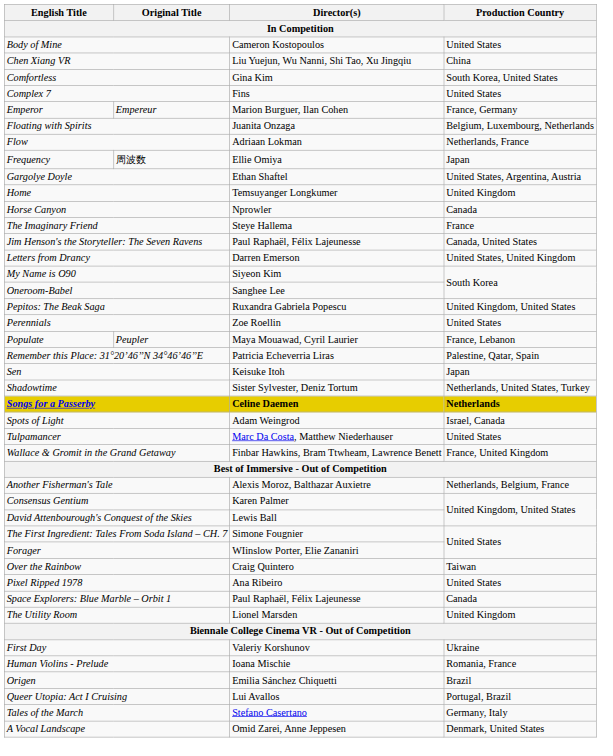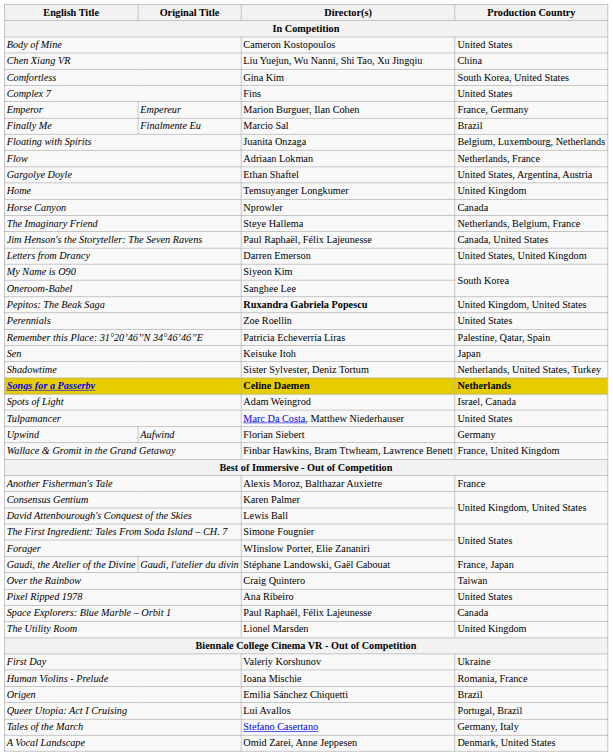+ row: Finally Me | Finalmente Eu | Marcio Sal | Brazil
- row: Frequency | 周波数 | Ellie Omiya | Japan
The Imaginary Friend | Production Country: France -> Netherlands, Belgium, France
Pepitos: The Beak Saga | Director(s): normal -> bold
- row: Populate | Peupler | Maya Mouawad, Cyril Laurier | France, Lebanon
+ row: Upwind | Aufwind | Florian Siebert | Germany
Another Fisherman's Tale | Production Country: Netherlands, Belgium, France -> France
+ row: Gaudi, the Atelier of the Divine | Gaudi, l'atelier du divin | Stéphane Landowski, Gaël Cabouat | France, Japan
